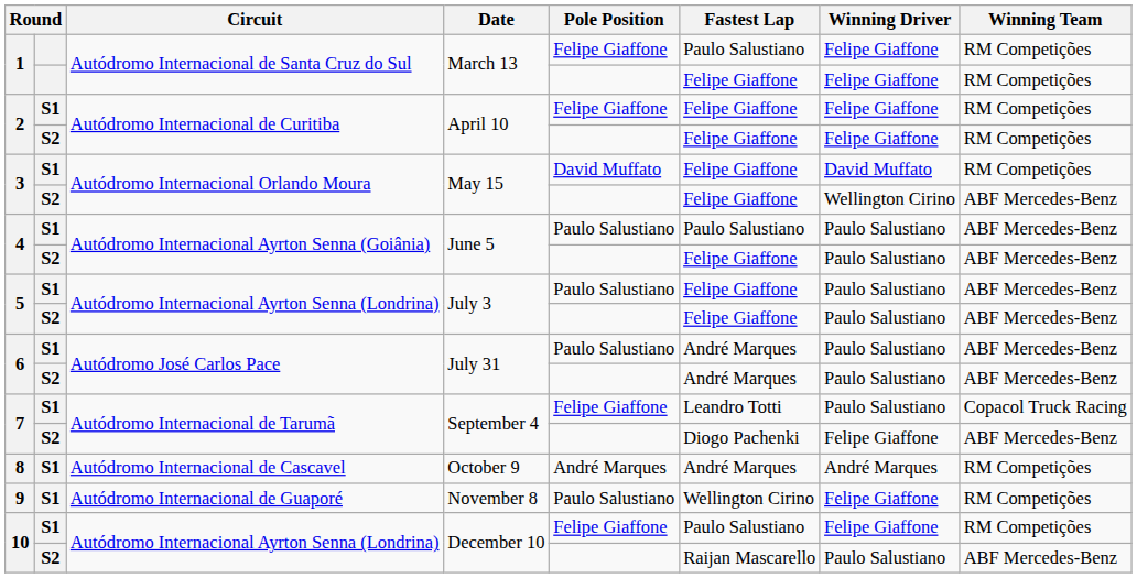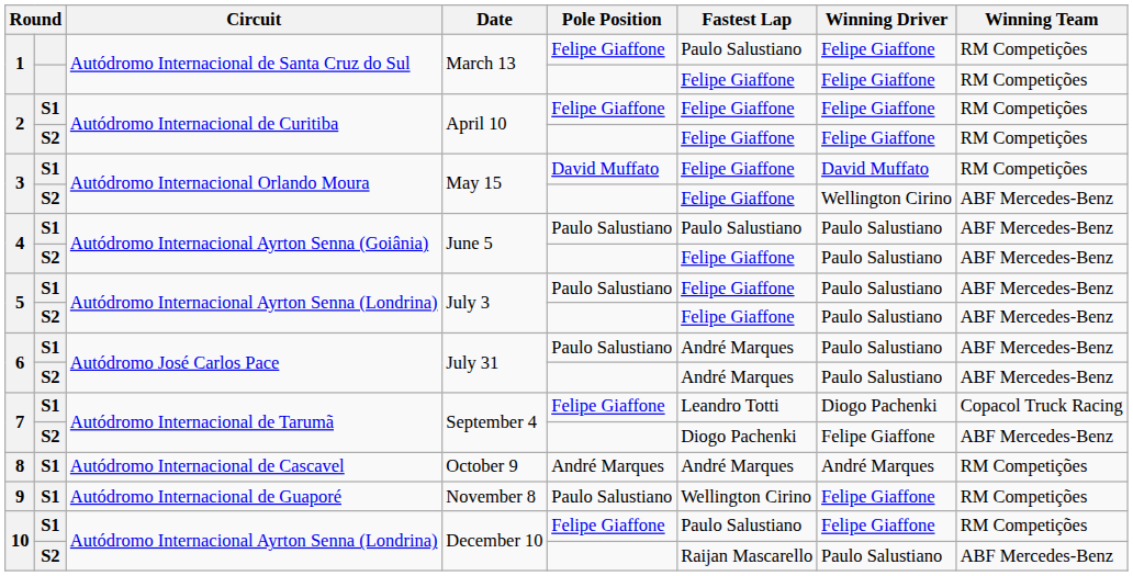7 / S1 | Winning Driver: Paulo Salustiano -> Diogo Pachenki
